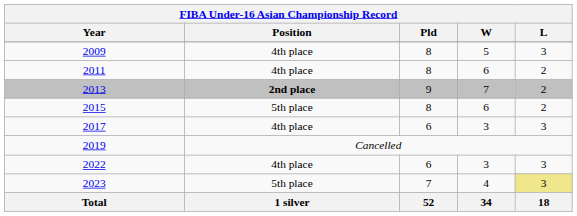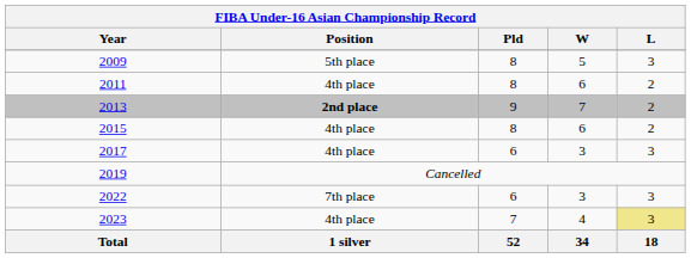2009 | Position: 4th place -> 5th place
2015 | Position: 5th place -> 4th place
2022 | Position: 4th place -> 7th place
2023 | Position: 5th place -> 4th place
